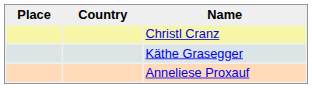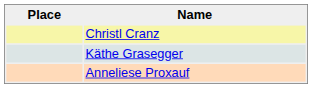- column: Country
